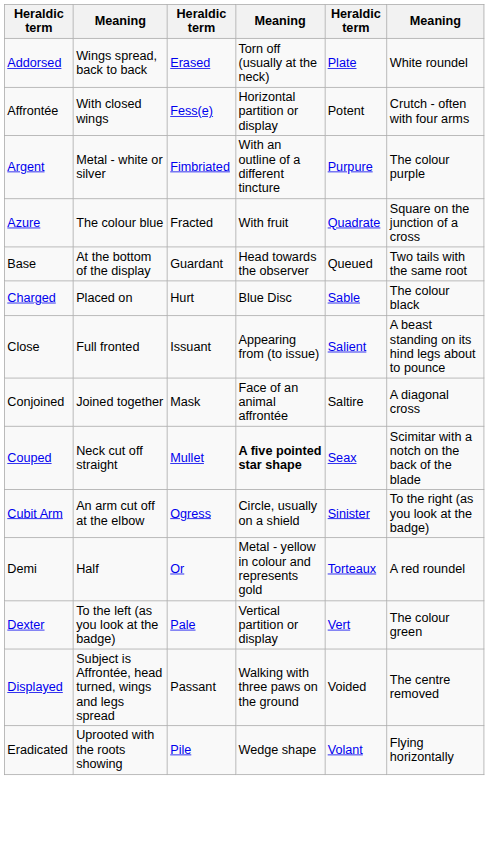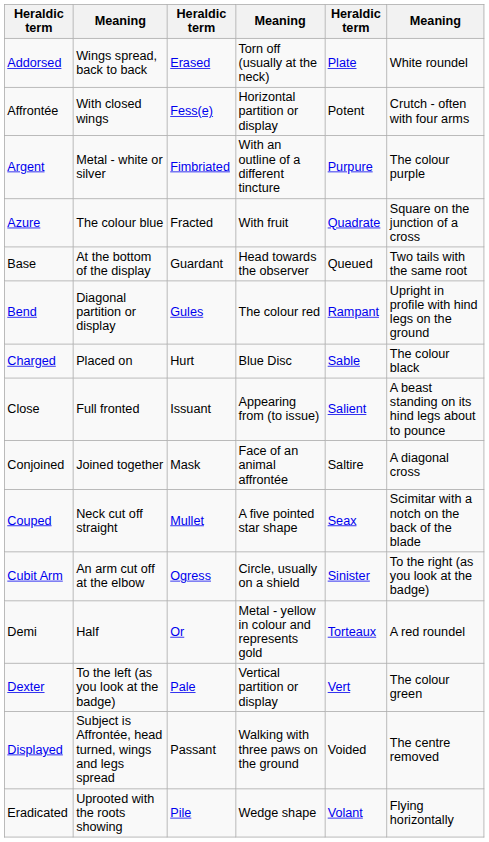+ row: Bend | Diagonal partition or display | Gules | The colour red | Rampant | Upright in profile with hind legs on the ground
Couped | column 4: bold -> normal
